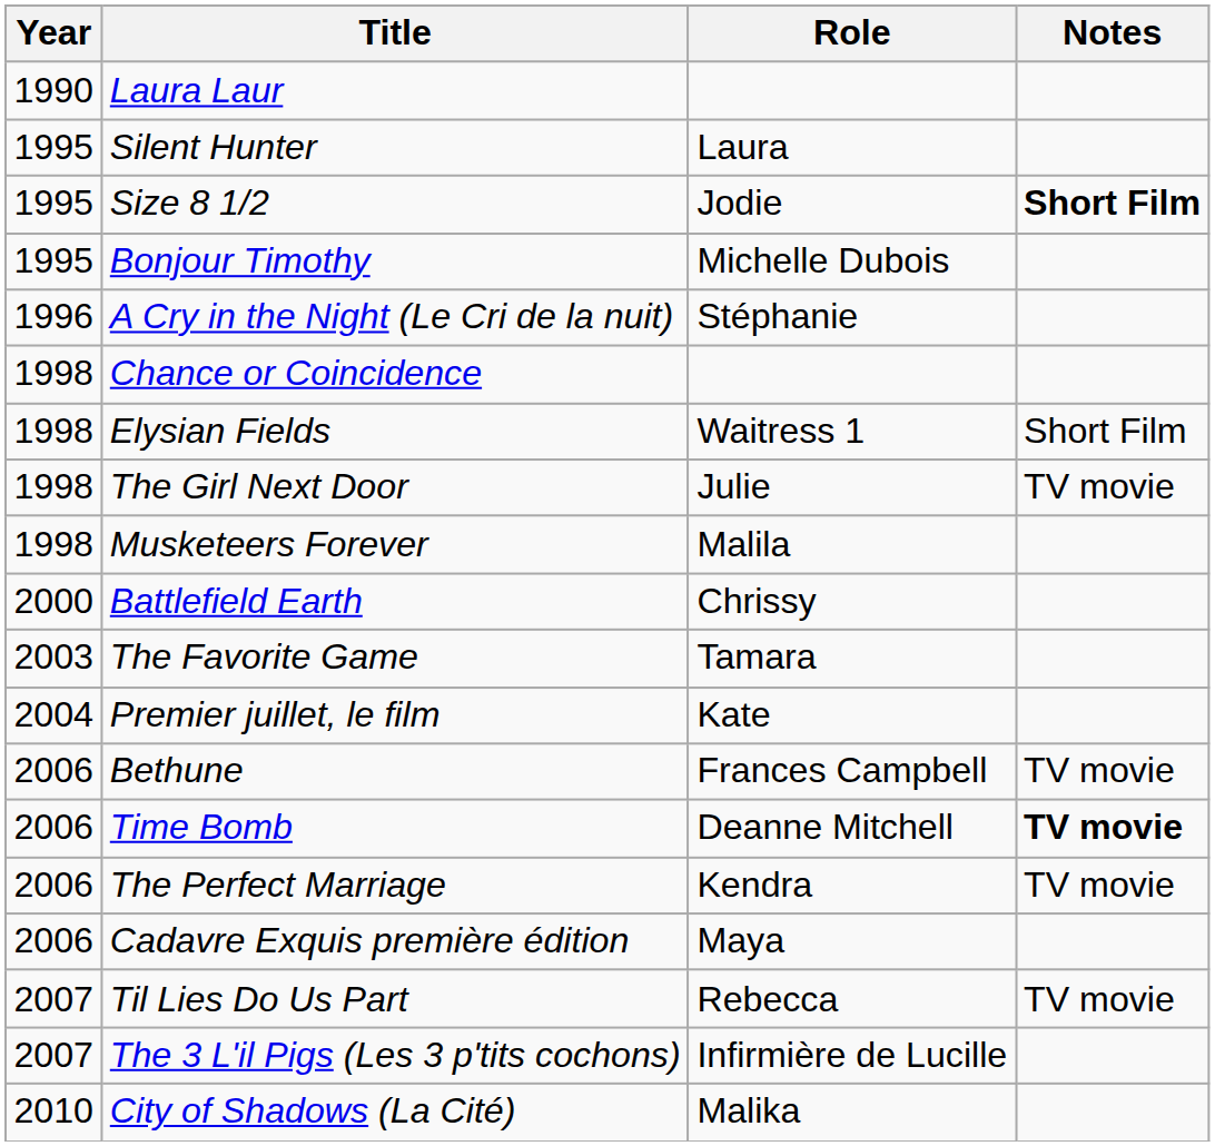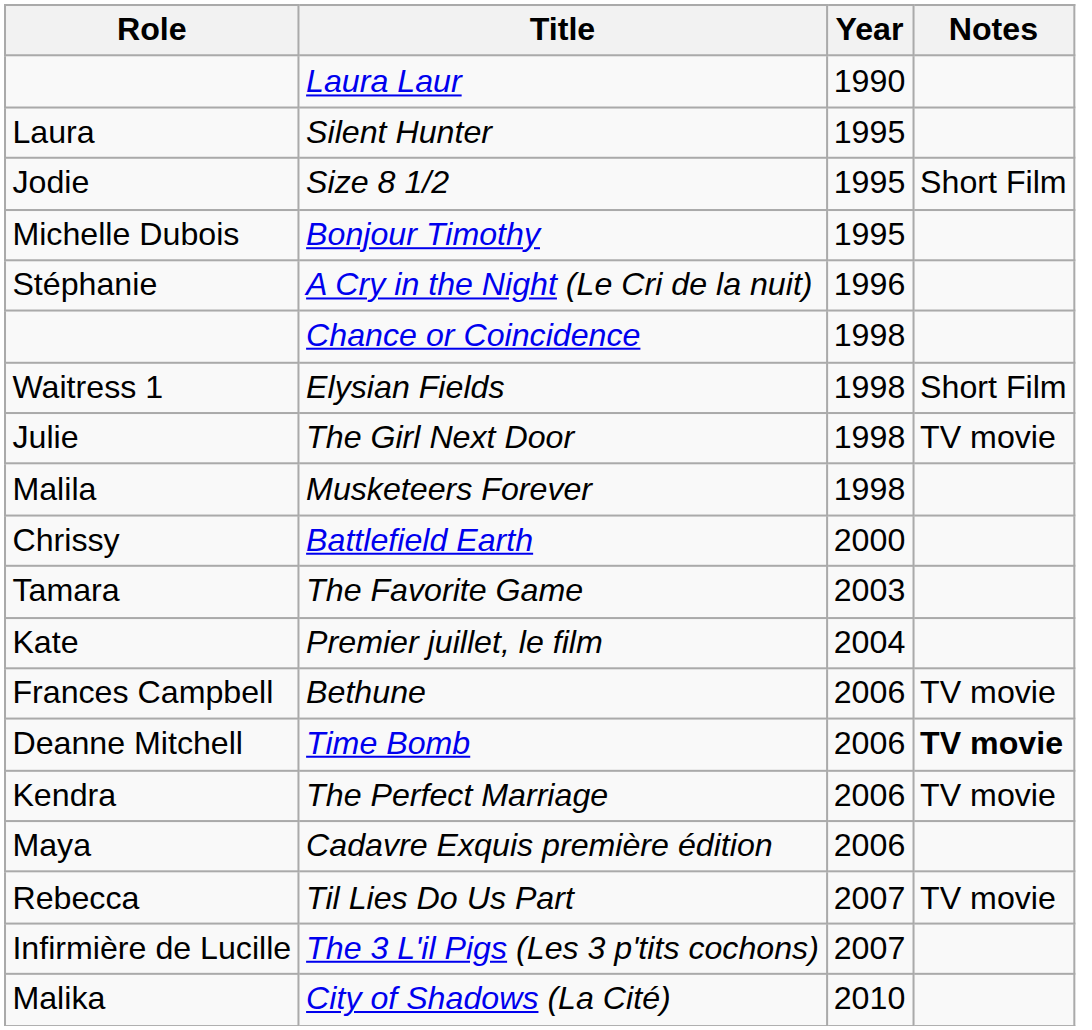columns swapped: Year <-> Role
Size 8 1/2 | Notes: bold -> normal
